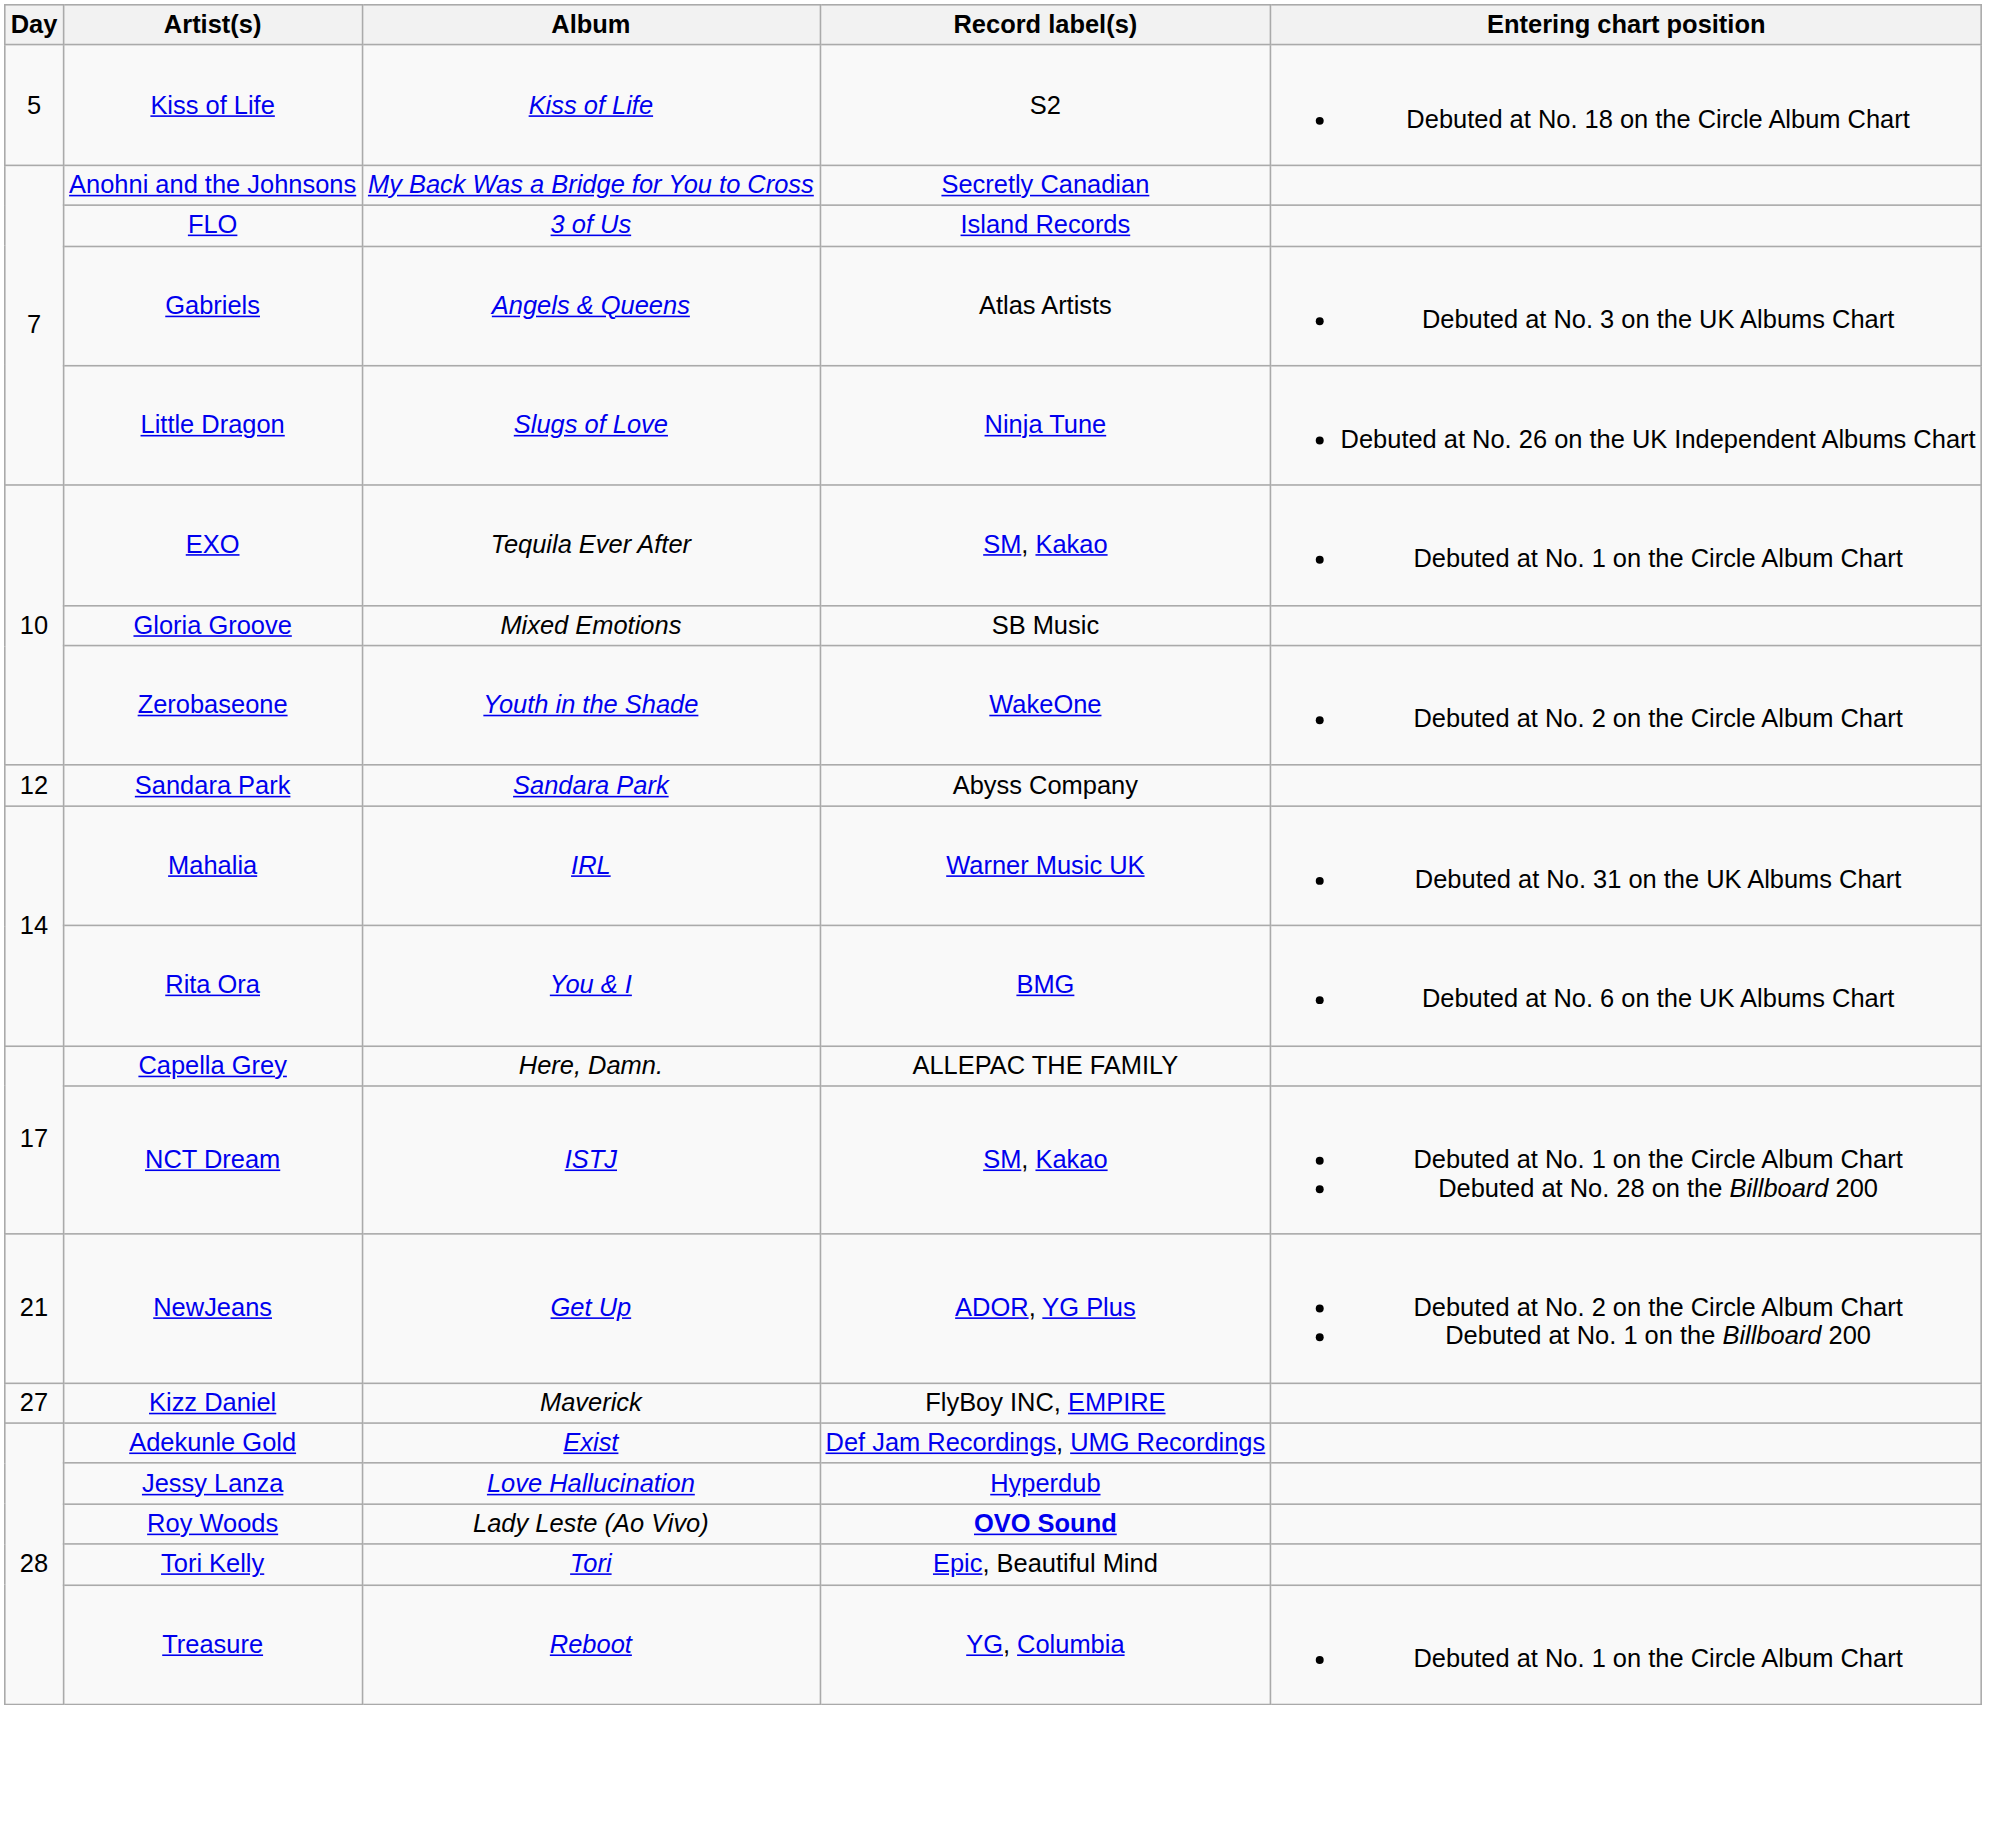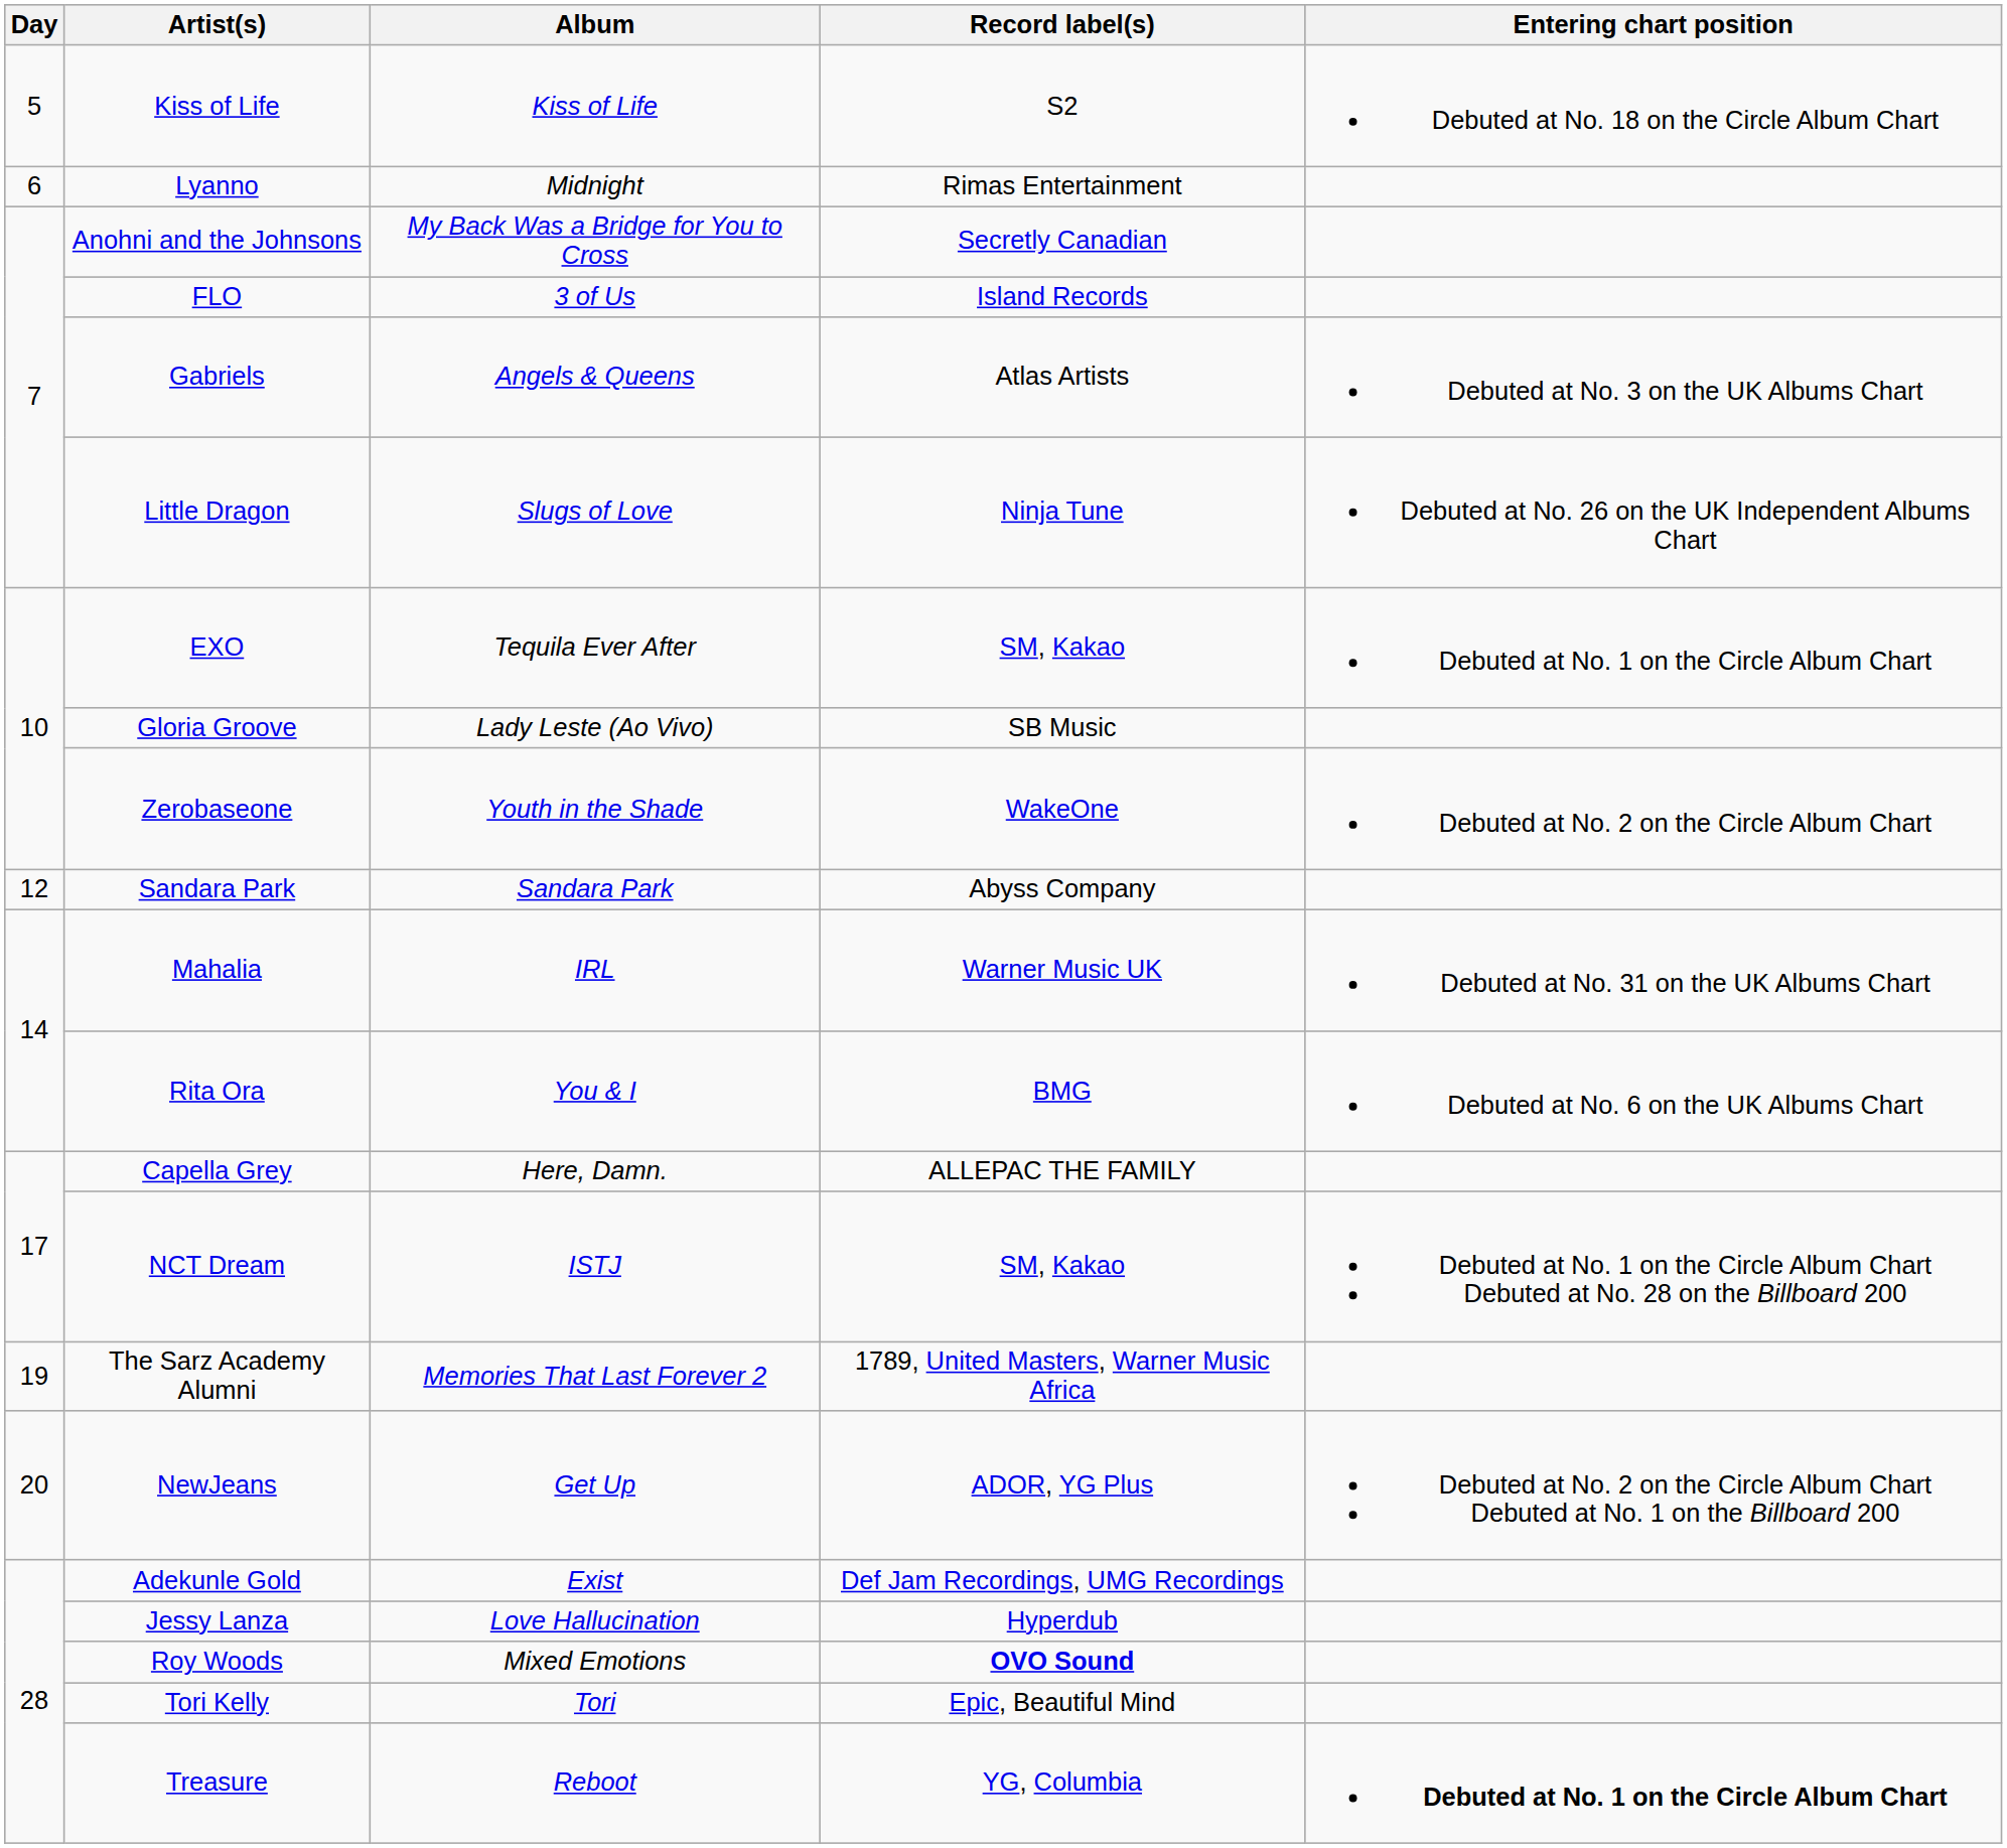+ row: 6 | Lyanno | Midnight | Rimas Entertainment
Gloria Groove | Album: Mixed Emotions -> Lady Leste (Ao Vivo)
+ row: 19 | The Sarz Academy Alumni | Memories That Last Forever 2 | 1789, United Masters, Warner Music Africa
NewJeans | Day: 21 -> 20
- row: 27 | Kizz Daniel | Maverick | FlyBoy INC, EMPIRE
Roy Woods | Album: Lady Leste (Ao Vivo) -> Mixed Emotions
Treasure | Entering chart position: normal -> bold
